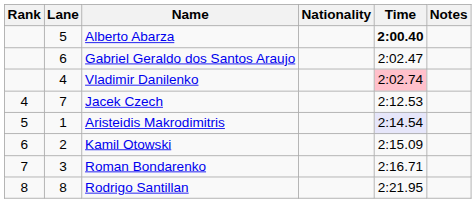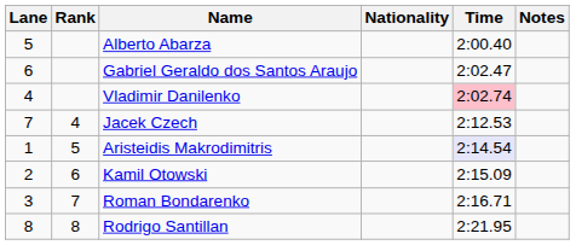columns swapped: Rank <-> Lane
Alberto Abarza | Time: bold -> normal
